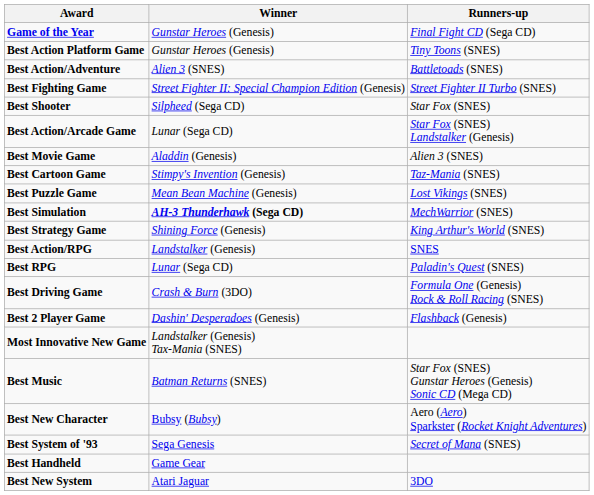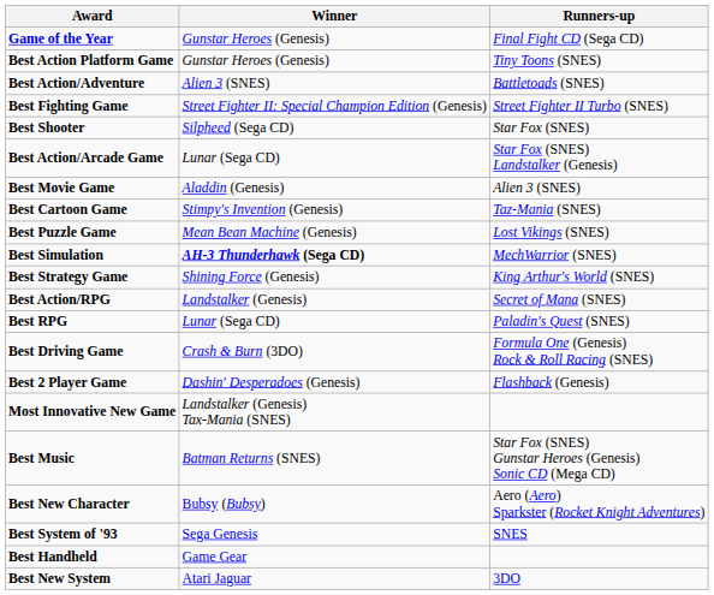Best Action/RPG | Runners-up: SNES -> Secret of Mana (SNES)
Best System of '93 | Runners-up: Secret of Mana (SNES) -> SNES
